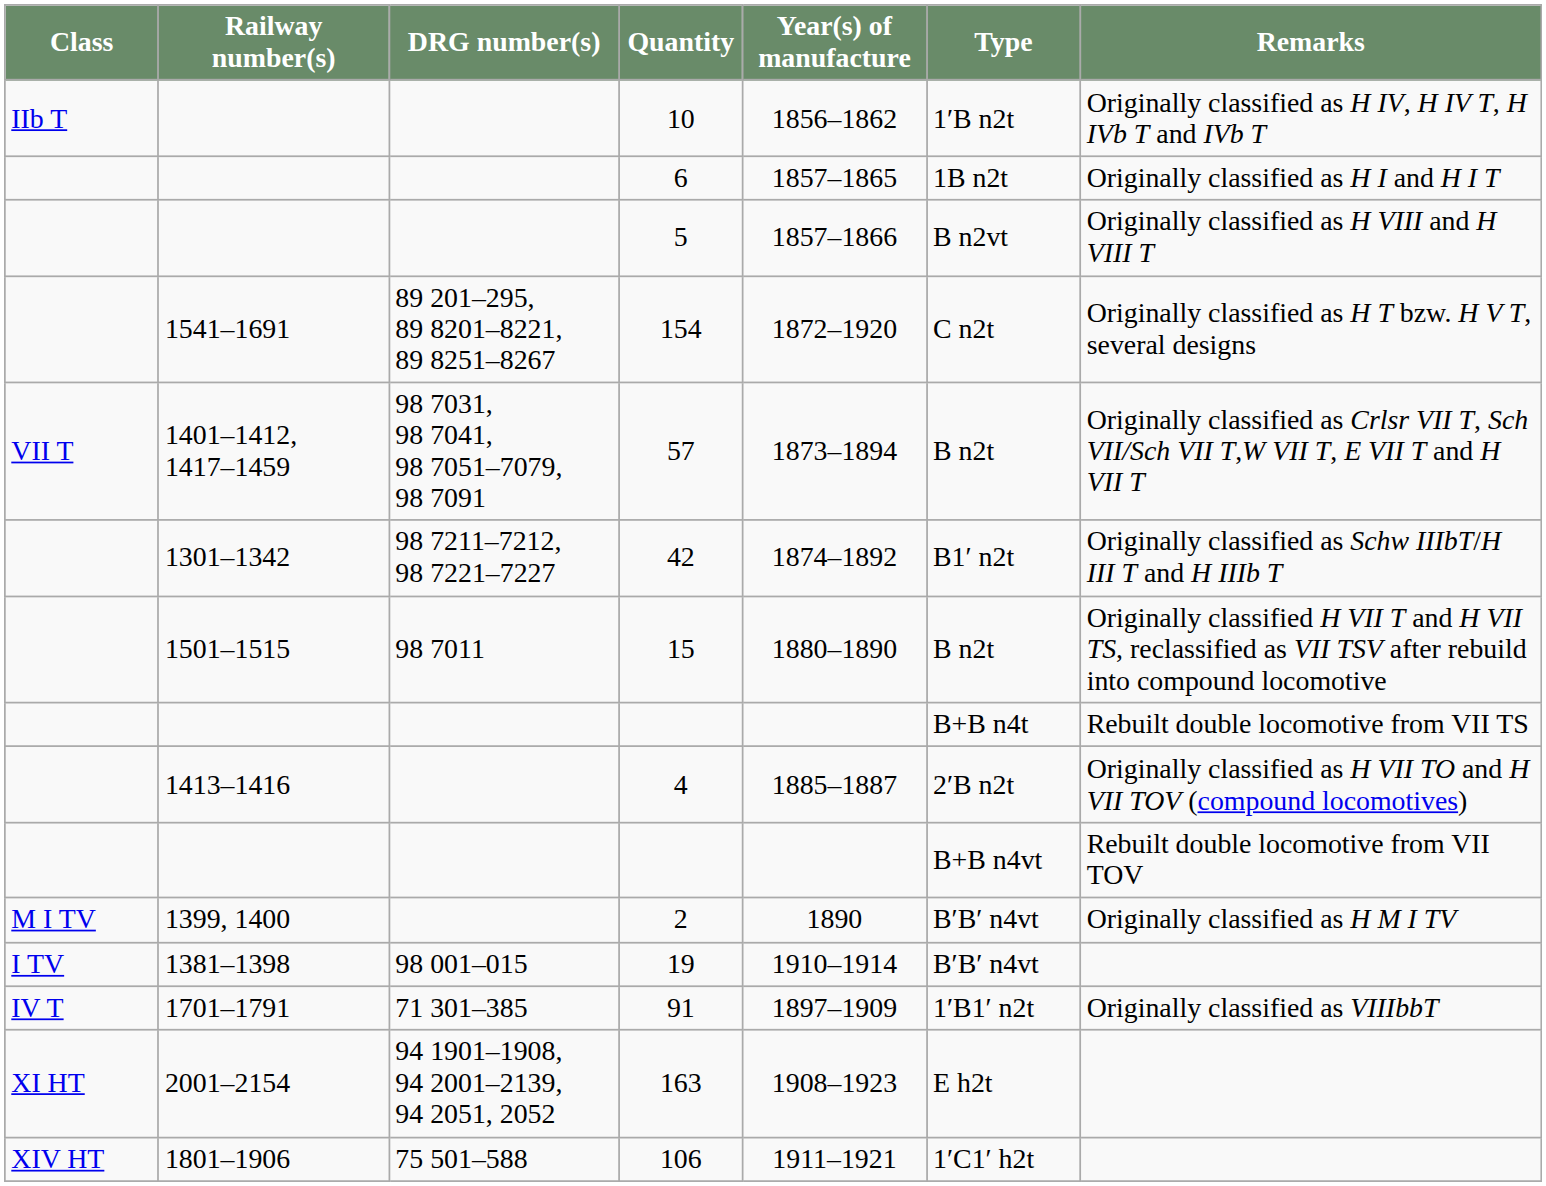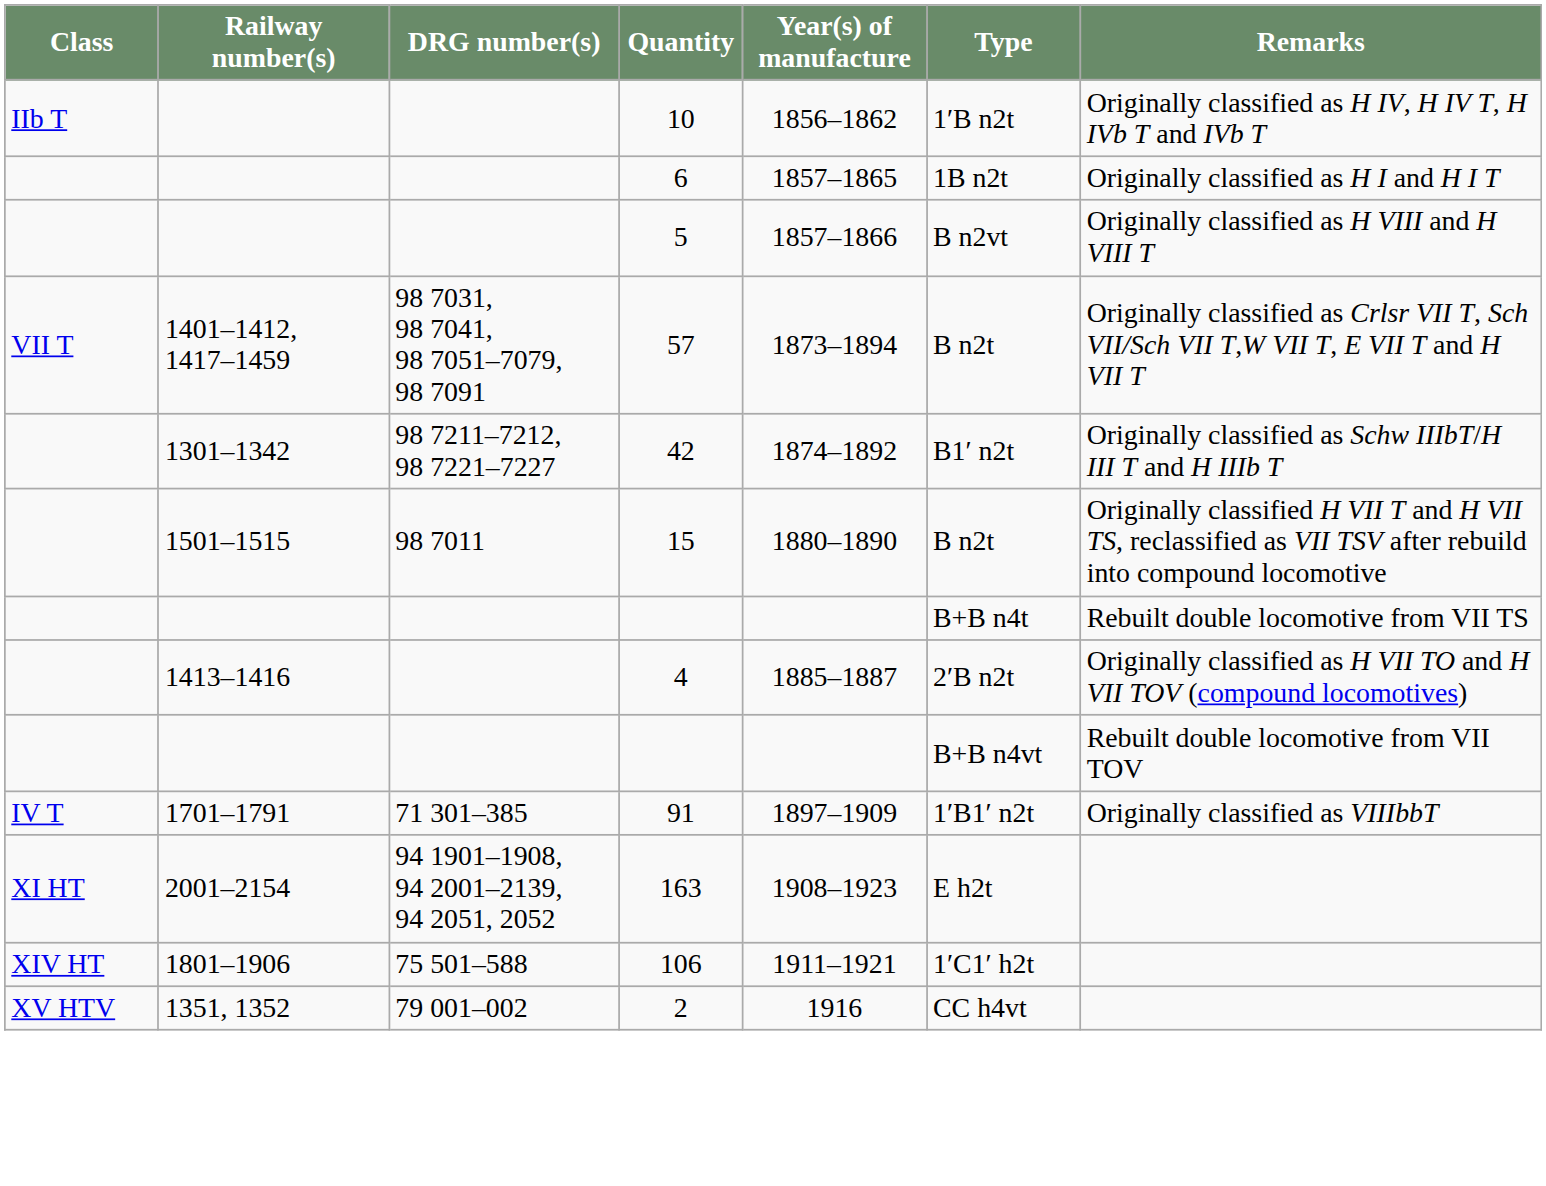- row: 1541–1691 | 89 201–295, 89 8201–8221, 89 8251–8267 | 154 | 1872–1920 | C n2t | Originally classified as H T bzw. H V T, several designs
- row: M I TV | 1399, 1400 | 2 | 1890 | B′B′ n4vt | Originally classified as H M I TV
- row: I TV | 1381–1398 | 98 001–015 | 19 | 1910–1914 | B′B′ n4vt
+ row: XV HTV | 1351, 1352 | 79 001–002 | 2 | 1916 | CC h4vt
